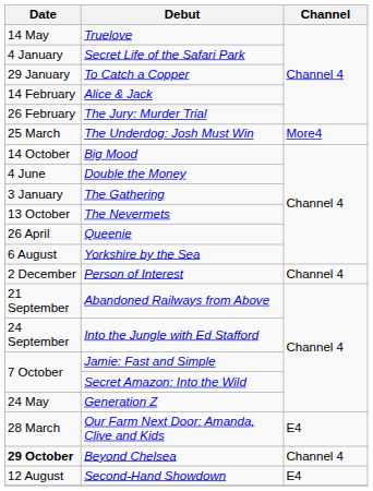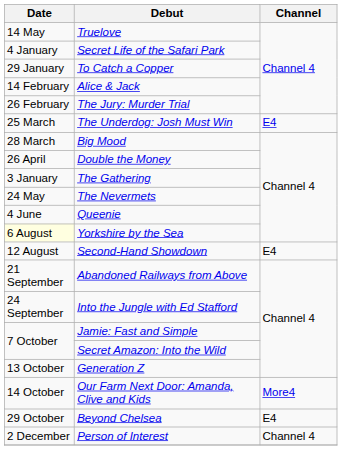The Underdog: Josh Must Win | Channel: More4 -> E4
Big Mood | Date: 14 October -> 28 March
Double the Money | Date: 4 June -> 26 April
The Nevermets | Date: 13 October -> 24 May
Queenie | Date: 26 April -> 4 June
Yorkshire by the Sea | Date: no background -> lightyellow background
rows swapped: Second-Hand Showdown <-> Person of Interest
Generation Z | Date: 24 May -> 13 October
Our Farm Next Door: Amanda, Clive and Kids | Date: 28 March -> 14 October
Our Farm Next Door: Amanda, Clive and Kids | Channel: E4 -> More4
Beyond Chelsea | Date: bold -> normal
Beyond Chelsea | Channel: Channel 4 -> E4
